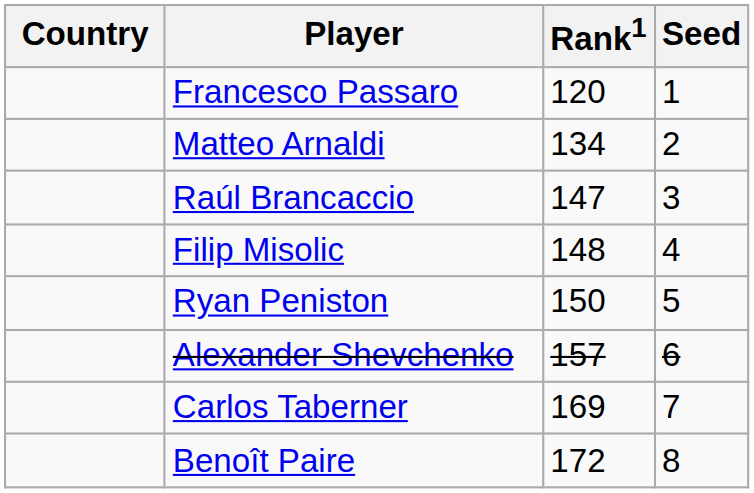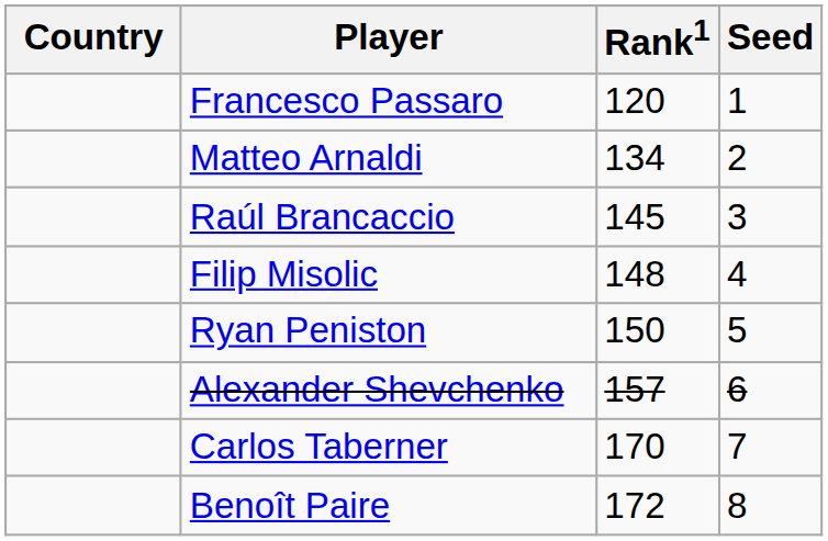Raúl Brancaccio | Rank1: 147 -> 145
Carlos Taberner | Rank1: 169 -> 170
